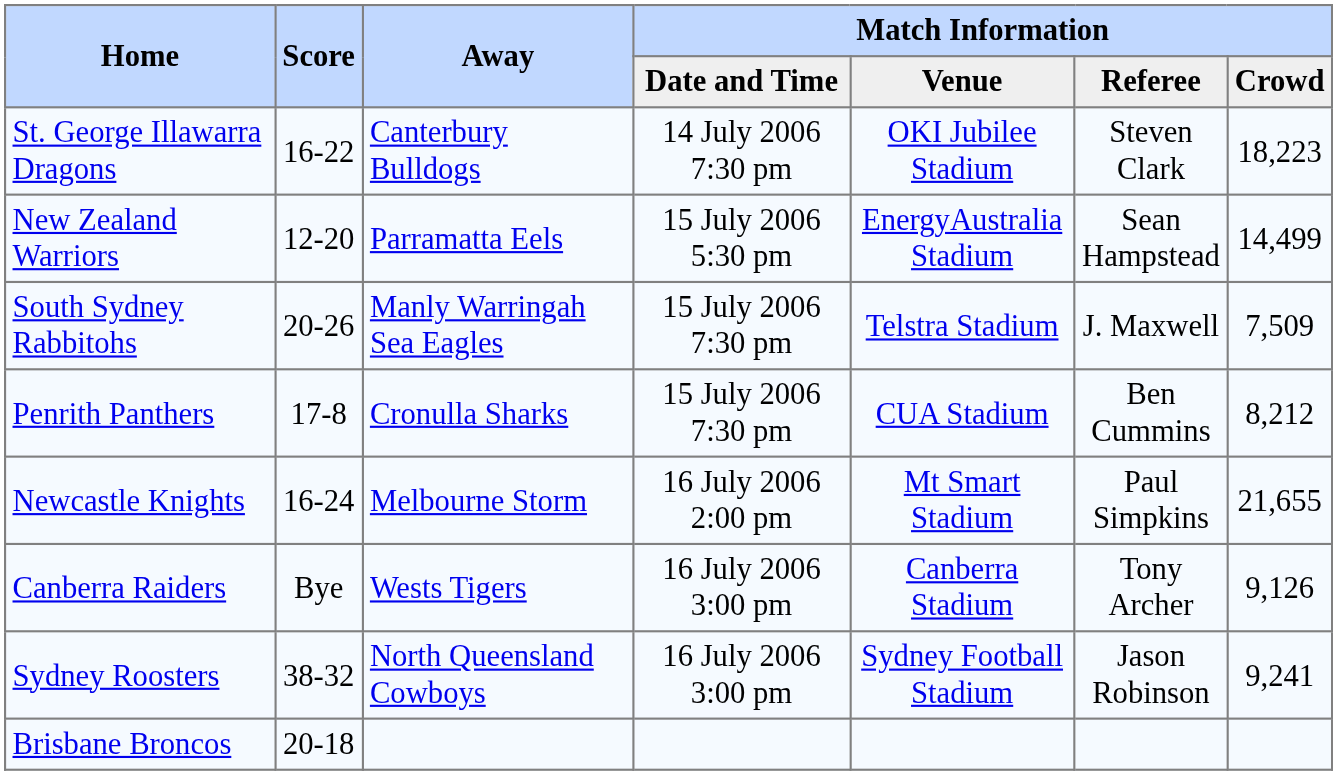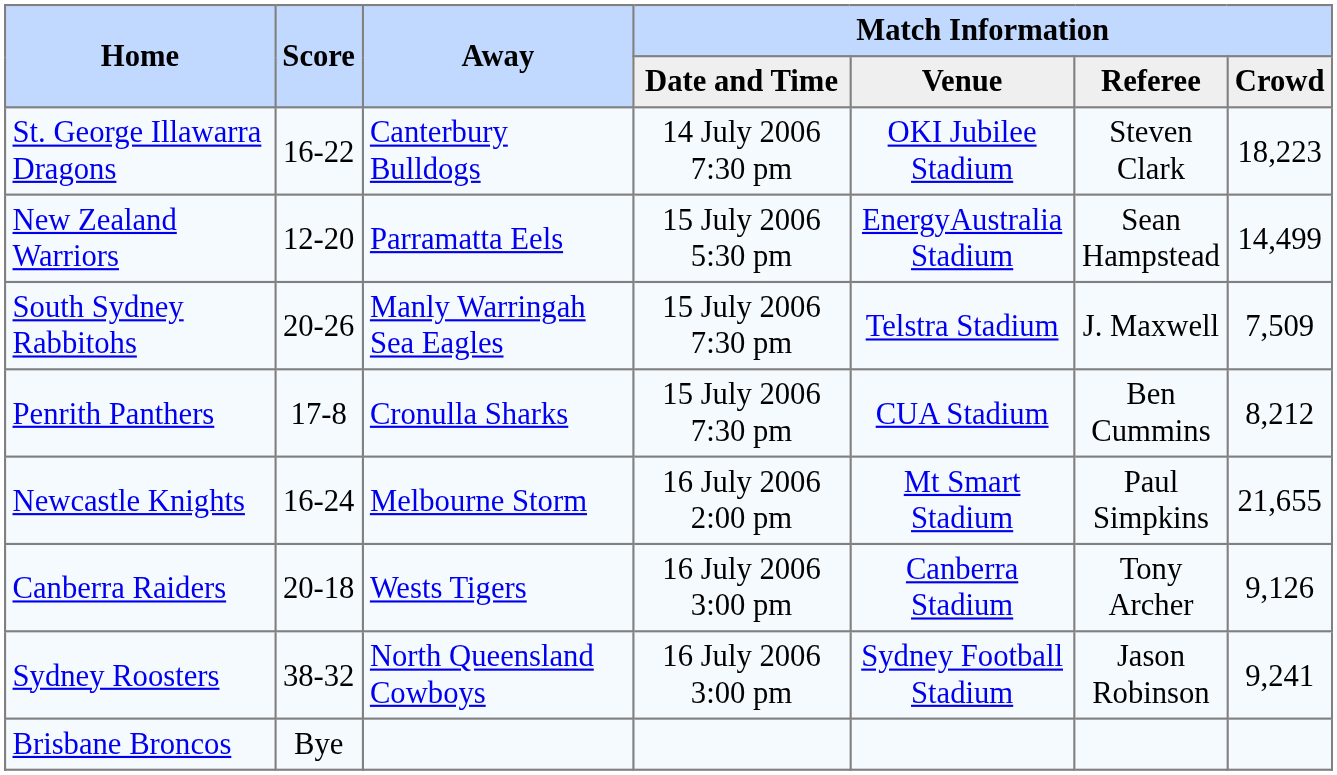Canberra Raiders | Score: Bye -> 20-18
Brisbane Broncos | Score: 20-18 -> Bye
